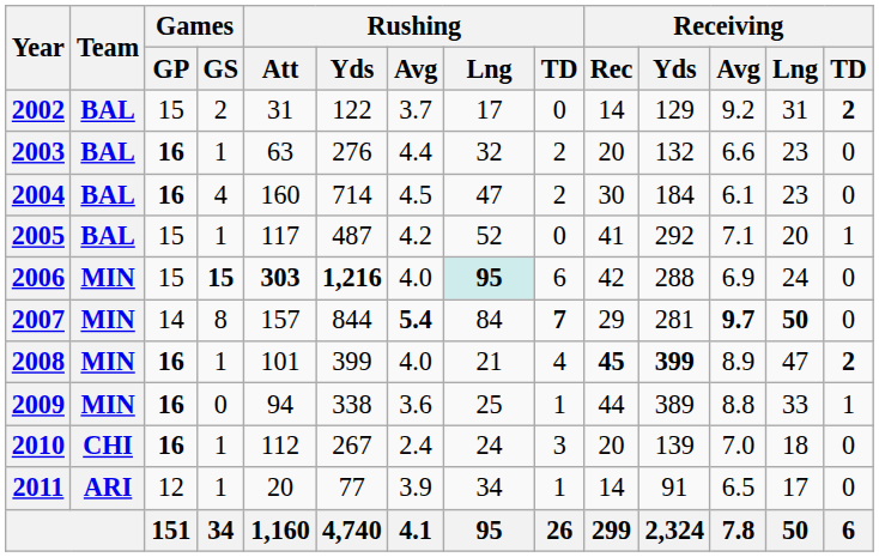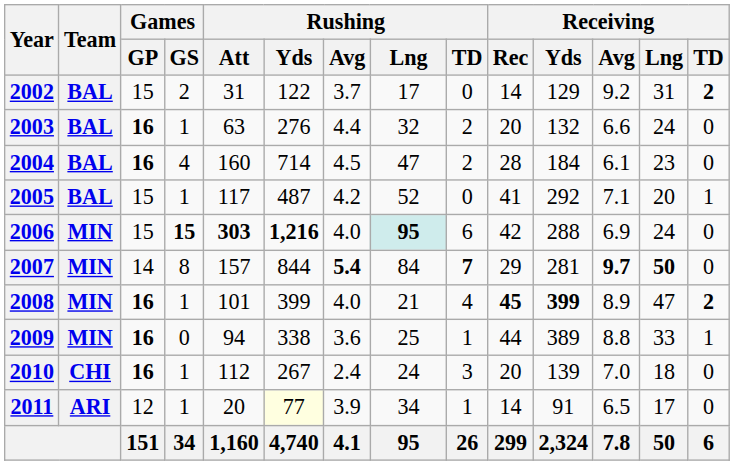2003 | Receiving / Lng: 23 -> 24
2004 | Receiving / Rec: 30 -> 28
2011 | Rushing / Yds: no background -> lightyellow background
